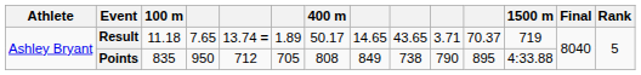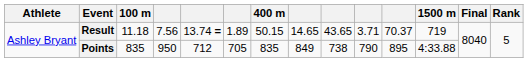Result | column 4: 7.65 -> 7.56
Result | 400 m: 50.17 -> 50.15
Points | 400 m: 808 -> 835
